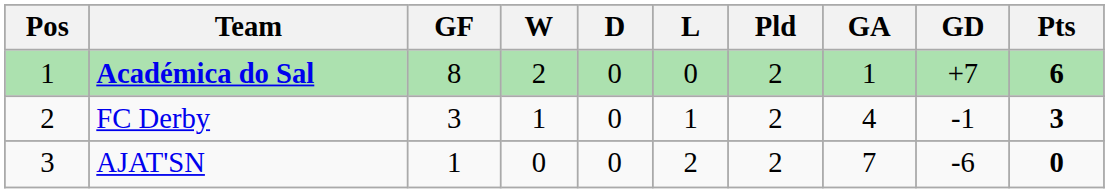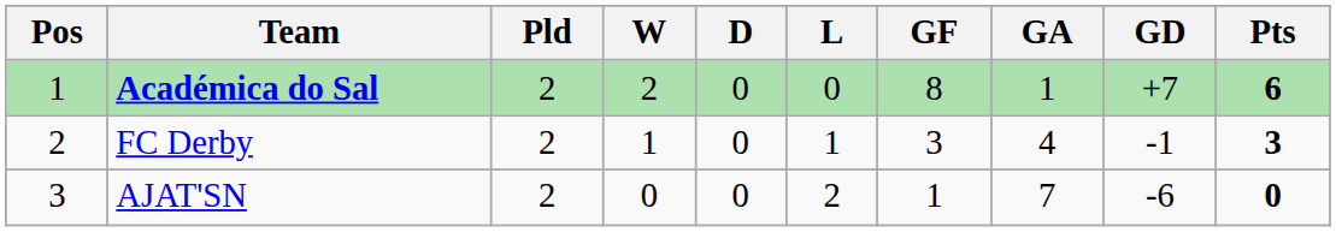columns swapped: Pld <-> GF
